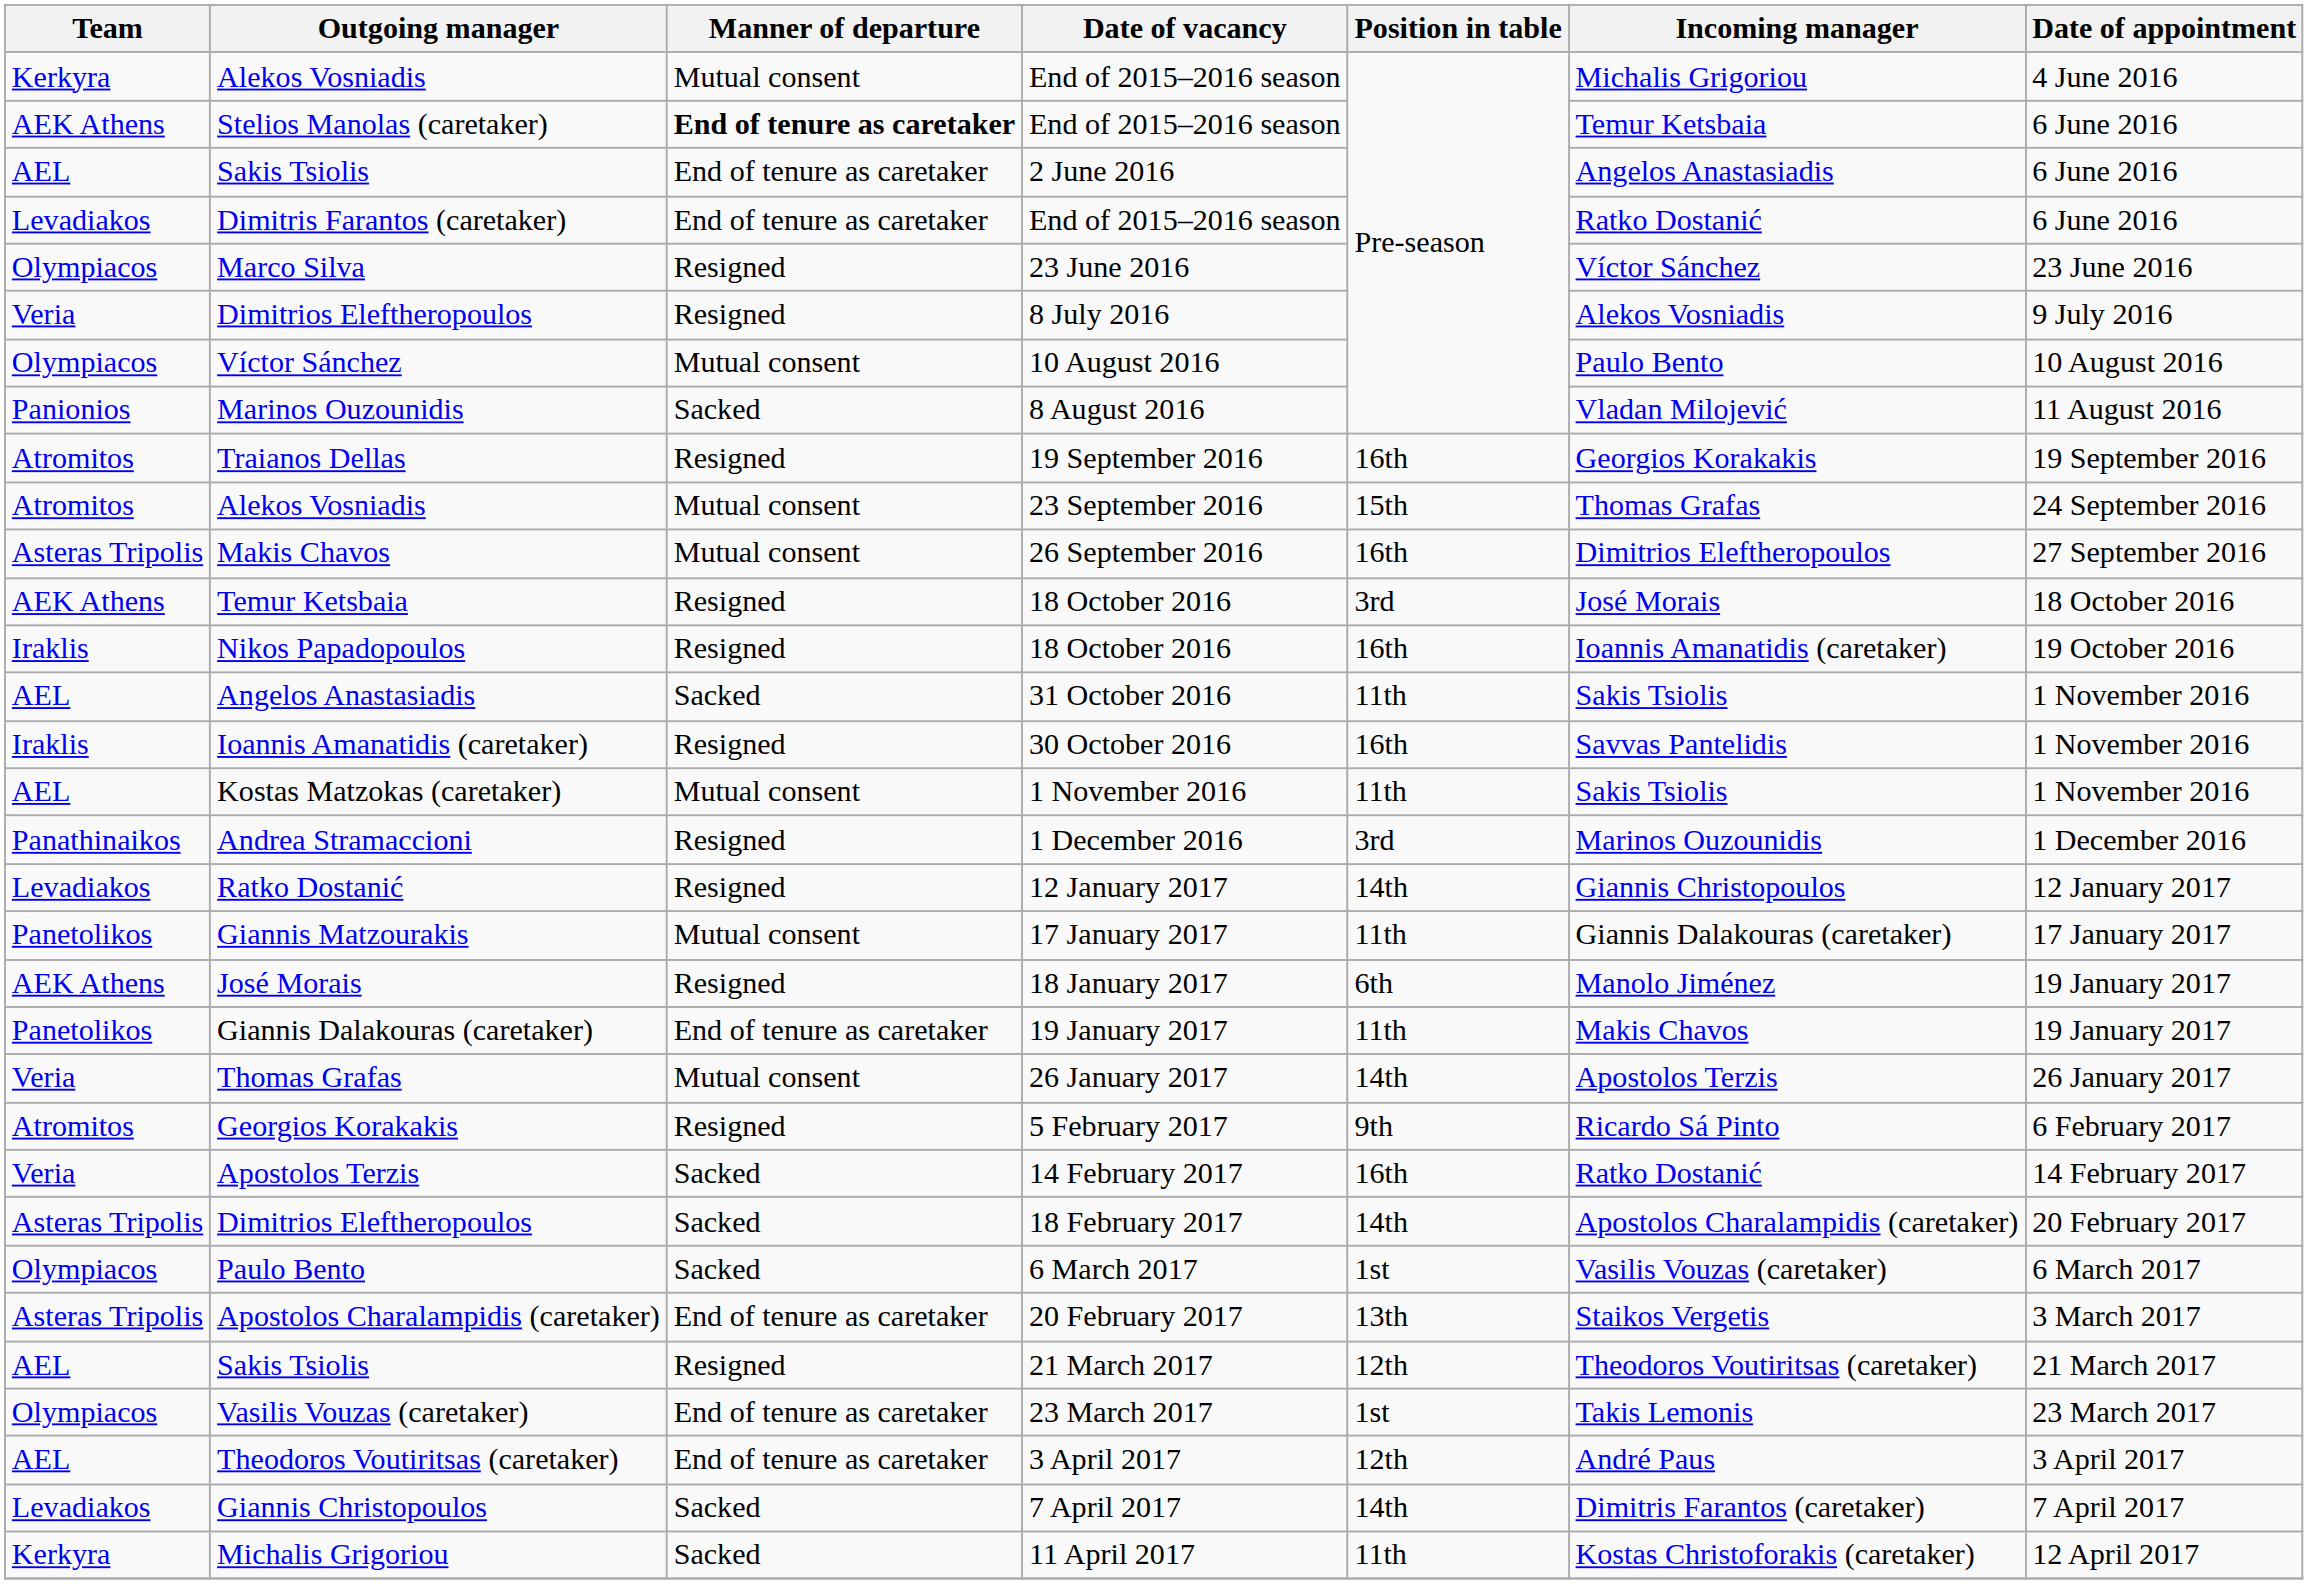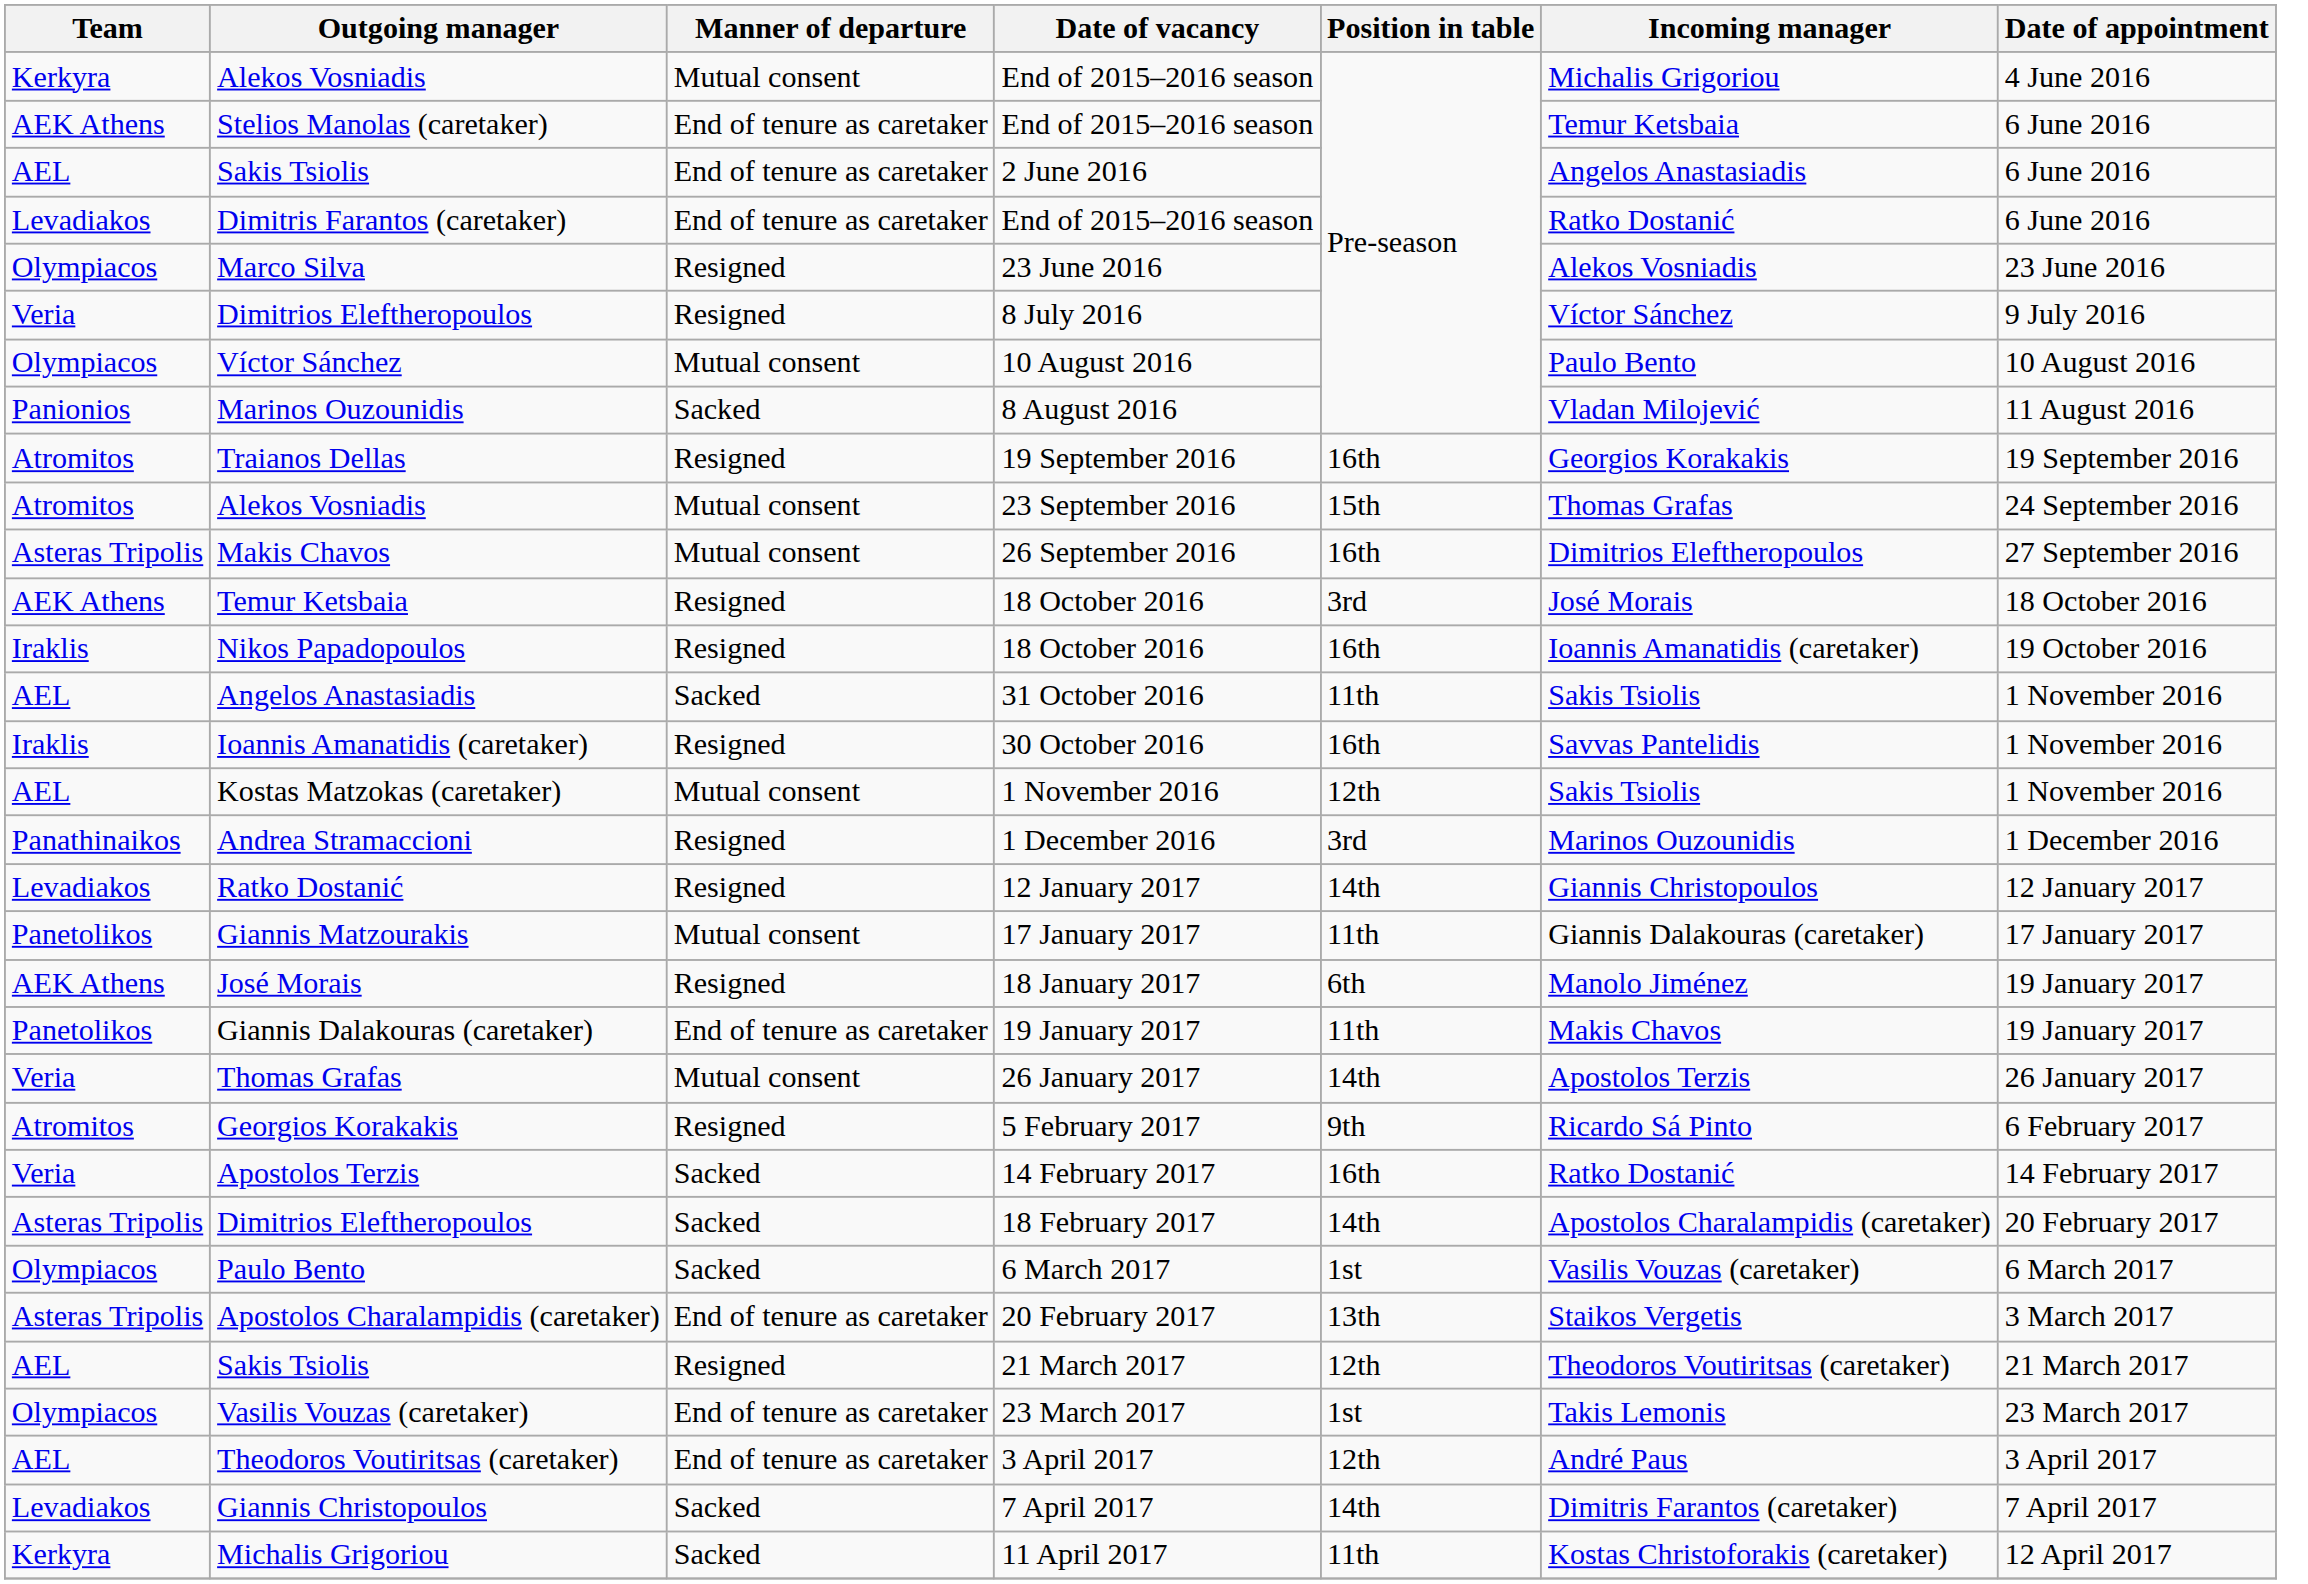Stelios Manolas (caretaker) | Manner of departure: bold -> normal
Marco Silva | Incoming manager: Víctor Sánchez -> Alekos Vosniadis
Dimitrios Eleftheropoulos / 8 July 2016 | Incoming manager: Alekos Vosniadis -> Víctor Sánchez
Kostas Matzokas (caretaker) | Position in table: 11th -> 12th
